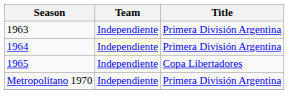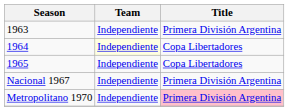1964 | Title: Primera División Argentina -> Copa Libertadores
+ row: Nacional 1967 | Independiente | Primera División Argentina
Metropolitano 1970 | Title: no background -> pink background
